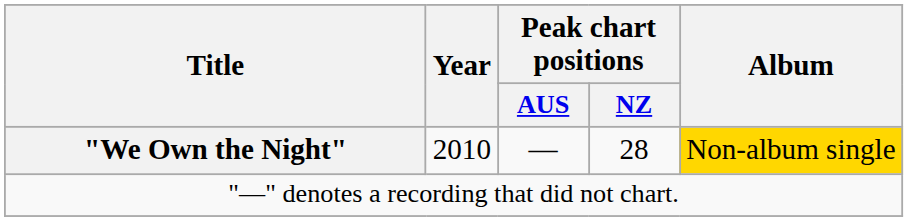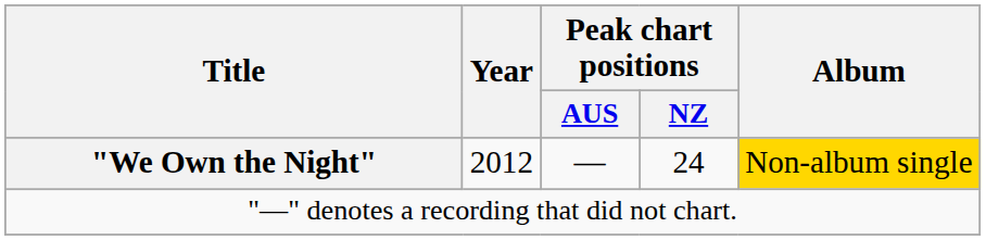"We Own the Night" | Year: 2010 -> 2012
"We Own the Night" | Peak chart positions / NZ: 28 -> 24
